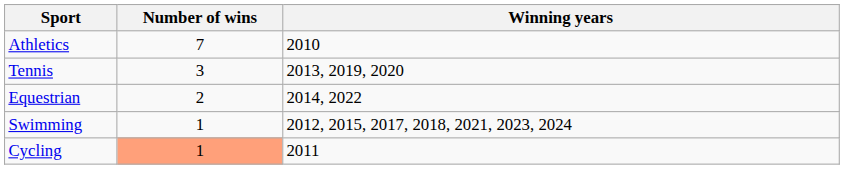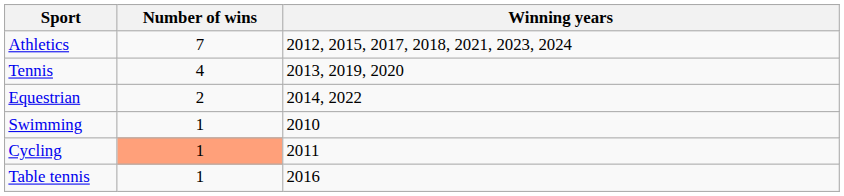Athletics | Winning years: 2010 -> 2012, 2015, 2017, 2018, 2021, 2023, 2024
Tennis | Number of wins: 3 -> 4
Swimming | Winning years: 2012, 2015, 2017, 2018, 2021, 2023, 2024 -> 2010
+ row: Table tennis | 1 | 2016
